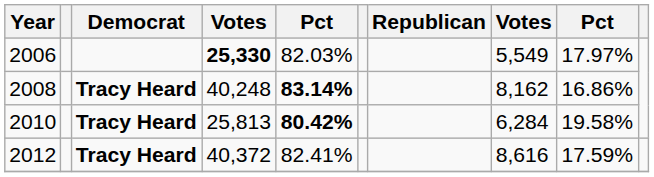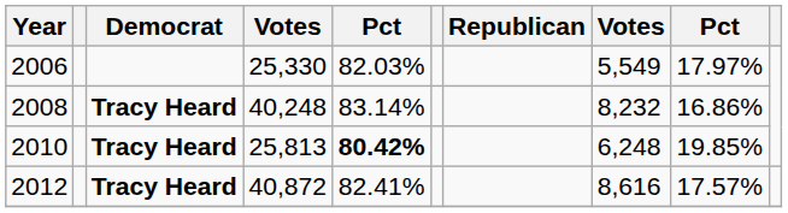2006 | column 4: bold -> normal
2008 | column 5: bold -> normal
2008 | column 8: 8,162 -> 8,232
2010 | column 8: 6,284 -> 6,248
2010 | column 9: 19.58% -> 19.85%
2012 | column 4: 40,372 -> 40,872
2012 | column 9: 17.59% -> 17.57%
